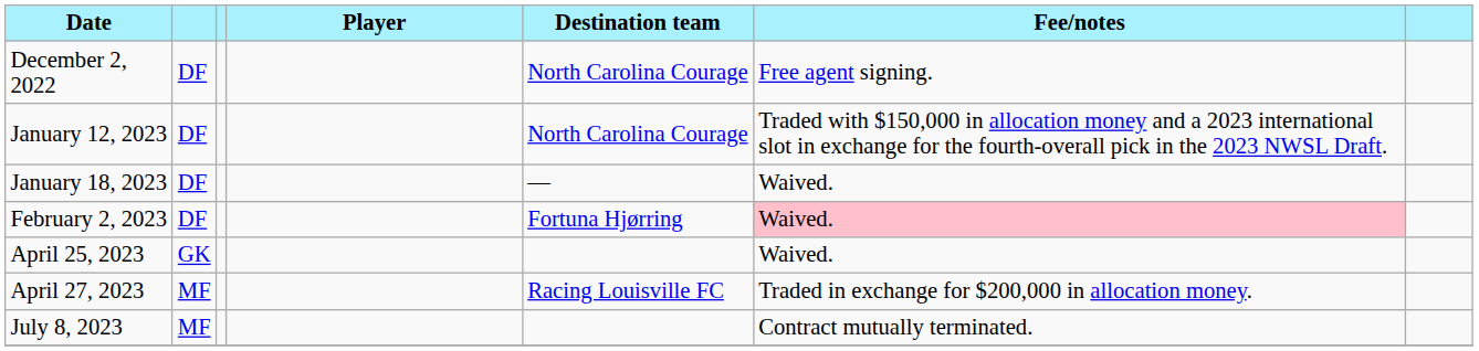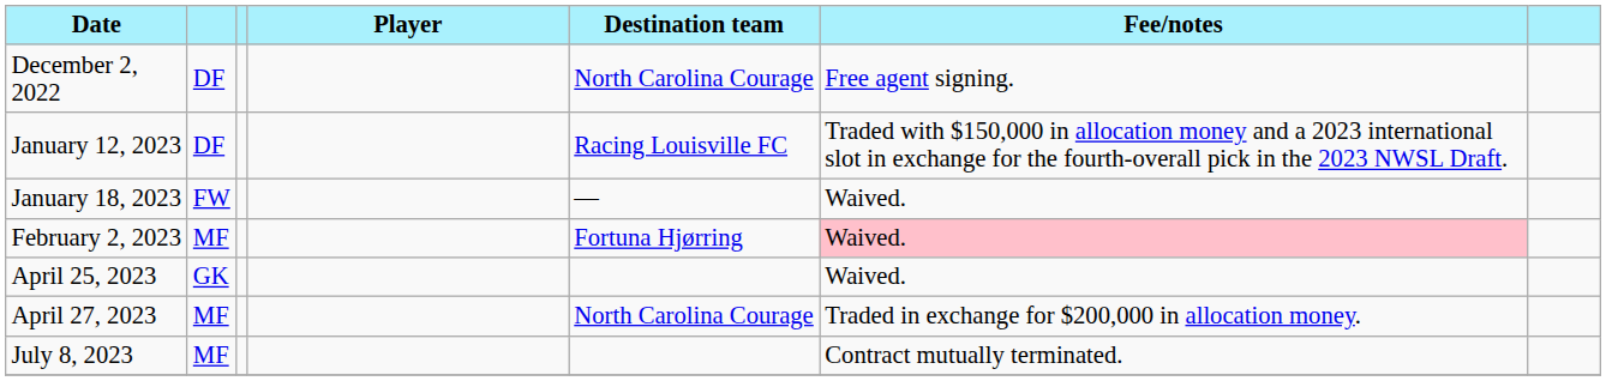January 12, 2023 | Destination team: North Carolina Courage -> Racing Louisville FC
January 18, 2023 | column 2: DF -> FW
February 2, 2023 | column 2: DF -> MF
April 27, 2023 | Destination team: Racing Louisville FC -> North Carolina Courage
